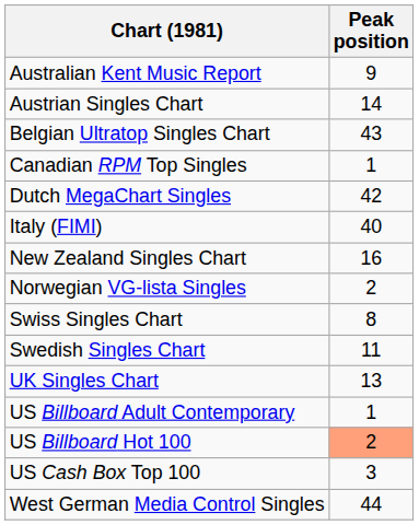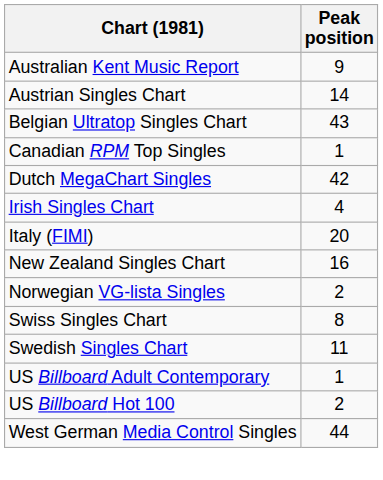+ row: Irish Singles Chart | 4
Italy (FIMI) | Peak position: 40 -> 20
- row: UK Singles Chart | 13
US Billboard Hot 100 | Peak position: lightsalmon background -> no background
- row: US Cash Box Top 100 | 3
